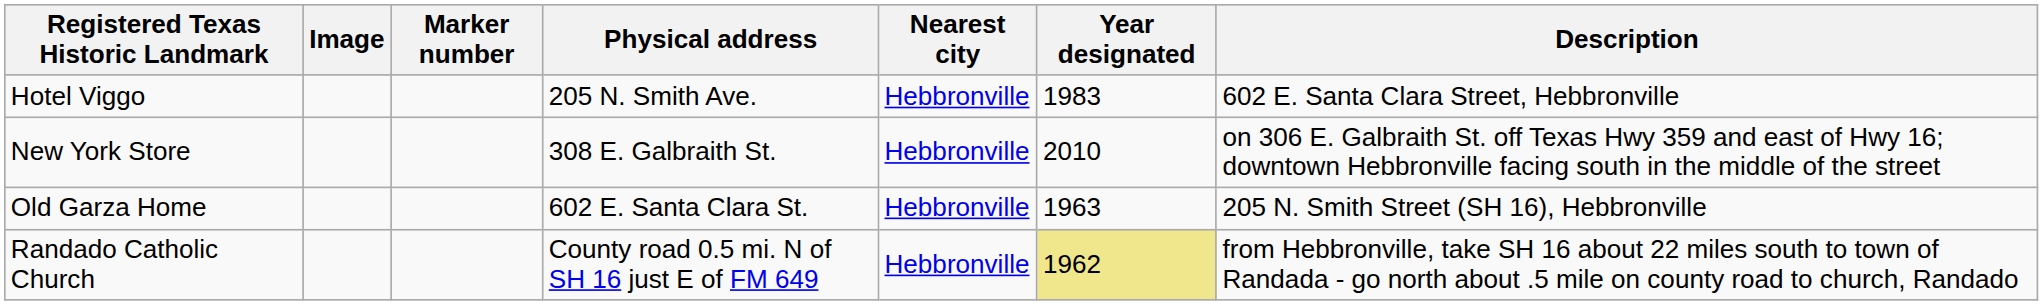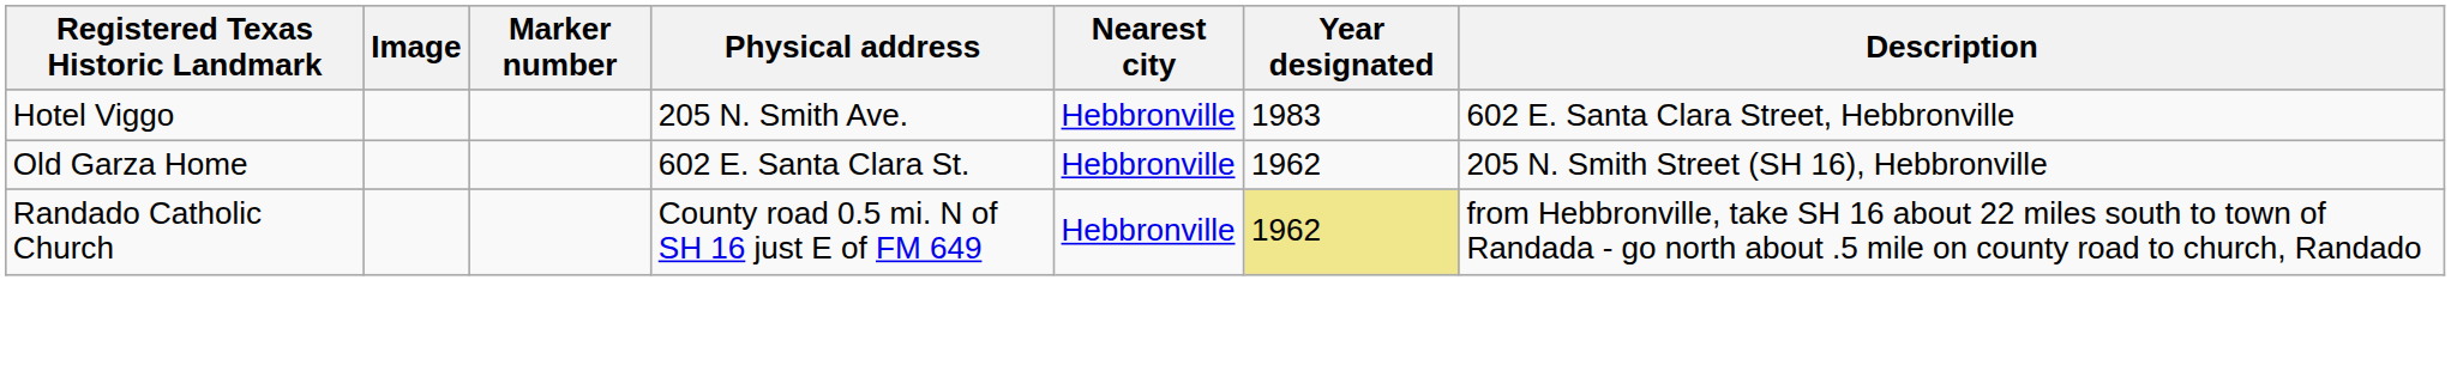- row: New York Store | 308 E. Galbraith St. | Hebbronville | 2010 | on 306 E. Galbraith St. off Texas Hwy 359 and east of Hwy 16; downtown Hebbronville facing south in the middle of the street
Old Garza Home | Year designated: 1963 -> 1962
